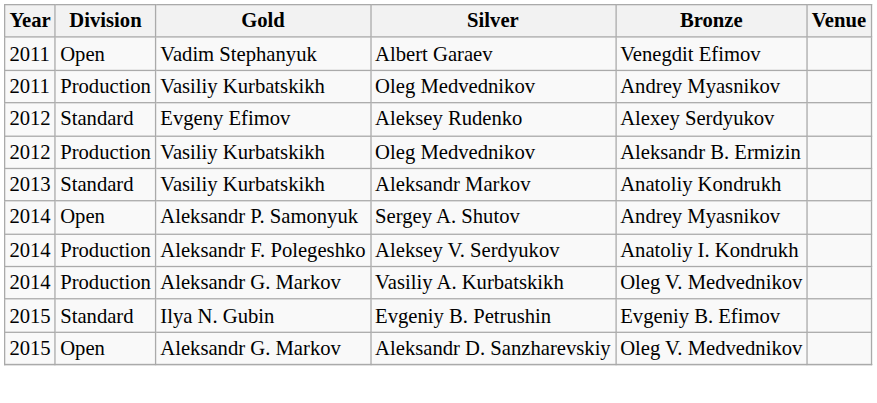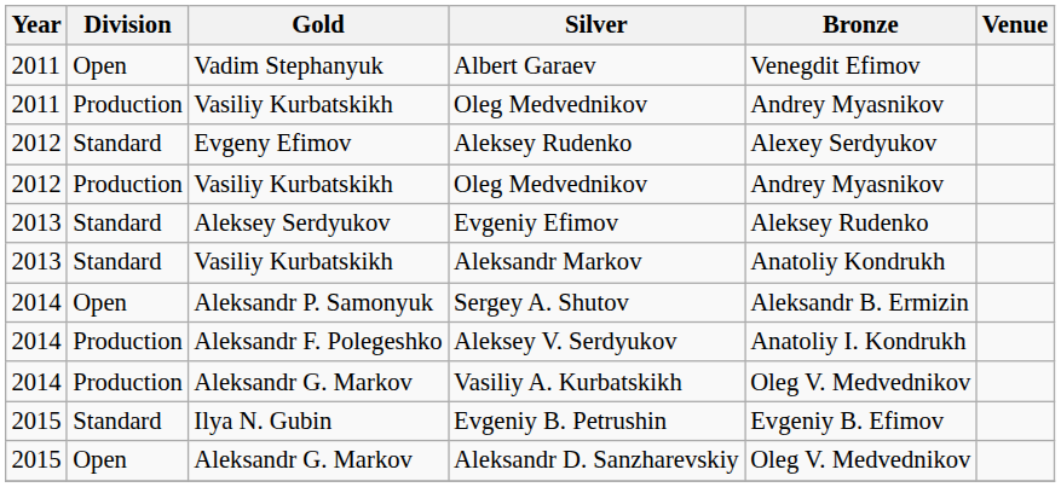2012 / Oleg Medvednikov | Bronze: Aleksandr B. Ermizin -> Andrey Myasnikov
+ row: 2013 | Standard | Aleksey Serdyukov | Evgeniy Efimov | Aleksey Rudenko
Sergey A. Shutov | Bronze: Andrey Myasnikov -> Aleksandr B. Ermizin
